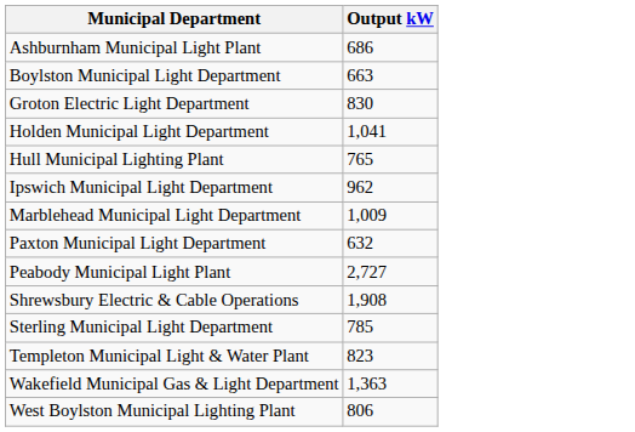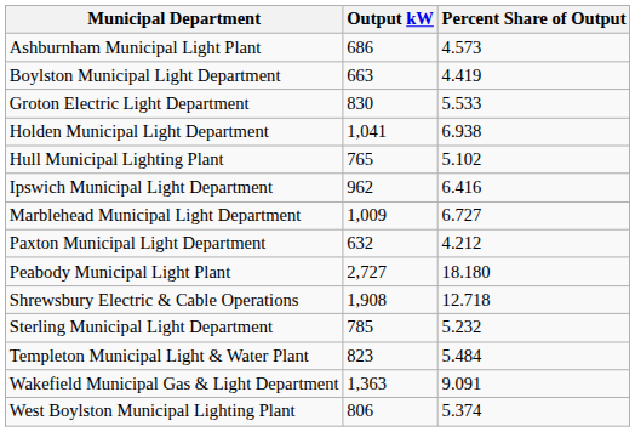+ column: Percent Share of Output | 4.573 | 4.419 | 5.533 | 6.938 | 5.102 | 6.416 | 6.727 | 4.212 | 18.180 | 12.718 | 5.232 | 5.484 | 9.091 | 5.374
